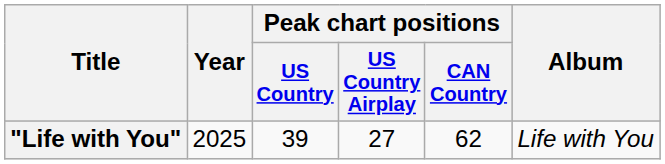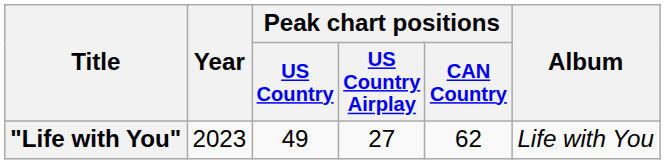"Life with You" | Year: 2025 -> 2023
"Life with You" | Peak chart positions / US Country: 39 -> 49
